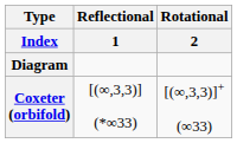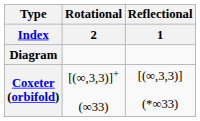columns swapped: Reflectional / 1 <-> Rotational / 2
